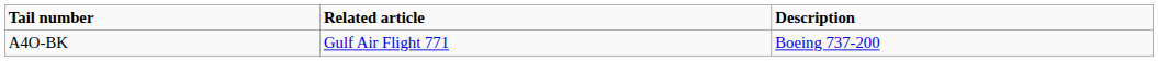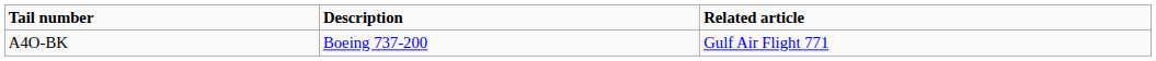columns swapped: Description <-> Related article
